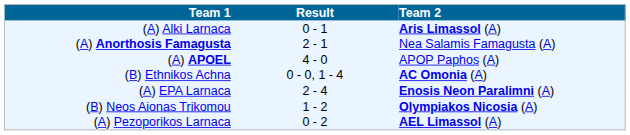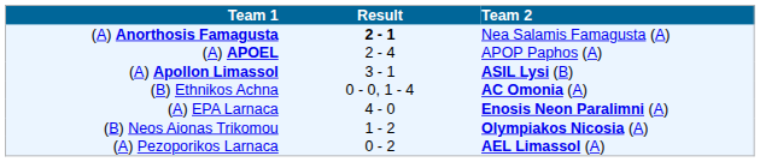- row: (A) Alki Larnaca | 0 - 1 | Aris Limassol (A)
(A) Anorthosis Famagusta | Result: normal -> bold
(A) APOEL | Result: 4 - 0 -> 2 - 4
+ row: (A) Apollon Limassol | 3 - 1 | ASIL Lysi (B)
(A) EPA Larnaca | Result: 2 - 4 -> 4 - 0
